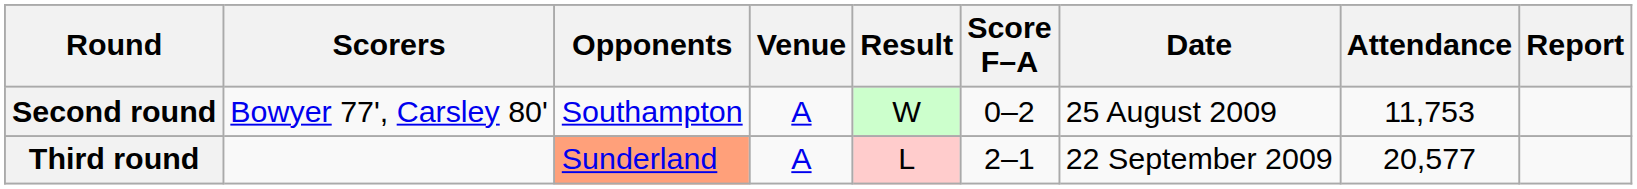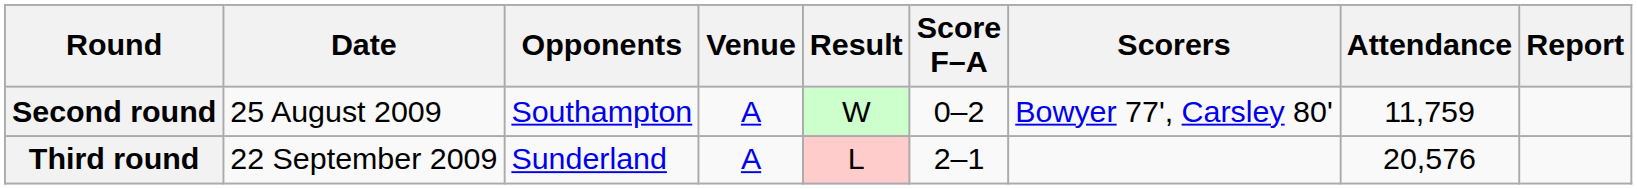columns swapped: Date <-> Scorers
Second round | Attendance: 11,753 -> 11,759
Third round | Opponents: lightsalmon background -> no background
Third round | Attendance: 20,577 -> 20,576
